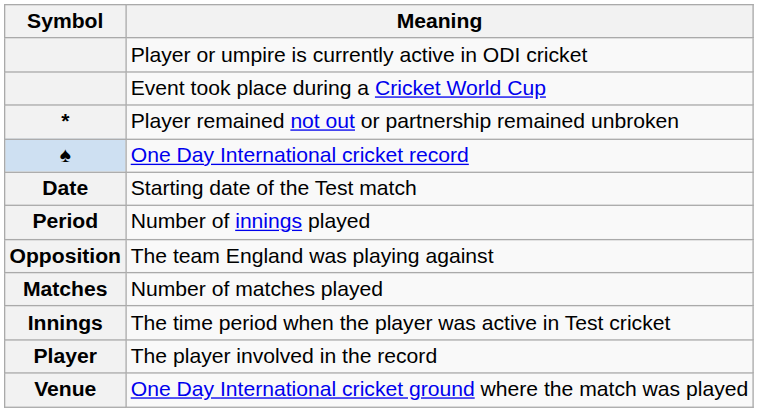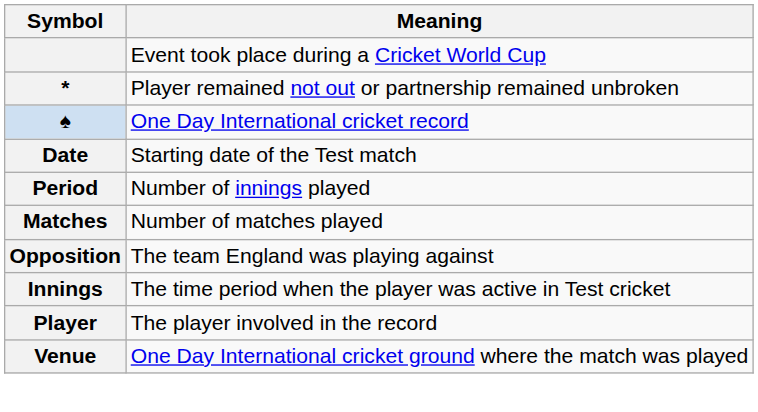- row: Player or umpire is currently active in ODI cricket
rows swapped: Number of matches played <-> The team England was playing against
